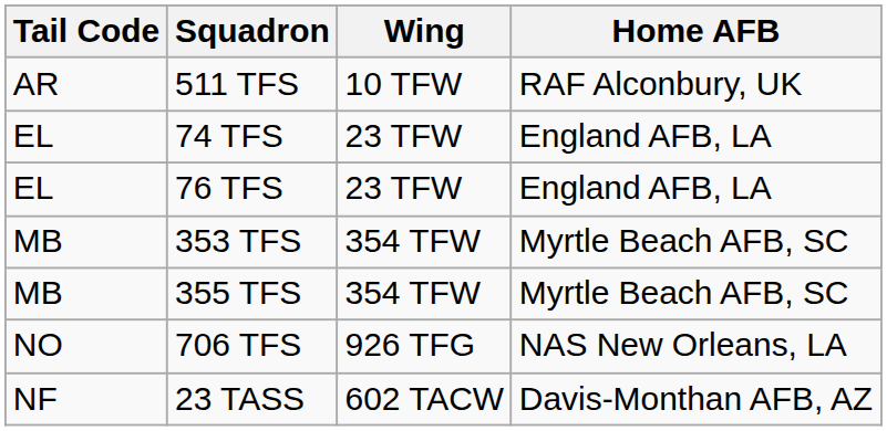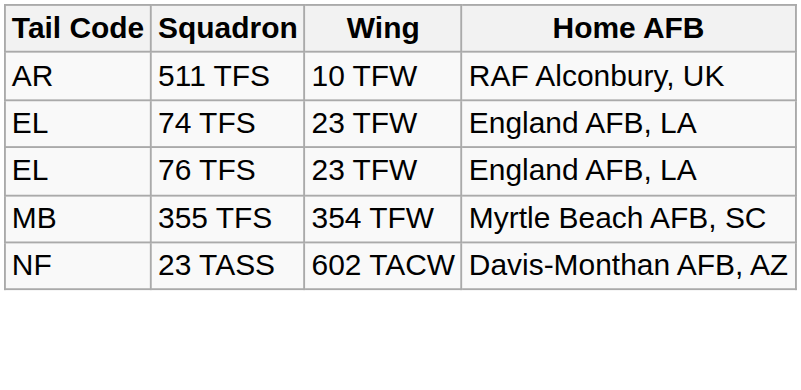- row: MB | 353 TFS | 354 TFW | Myrtle Beach AFB, SC
- row: NO | 706 TFS | 926 TFG | NAS New Orleans, LA
